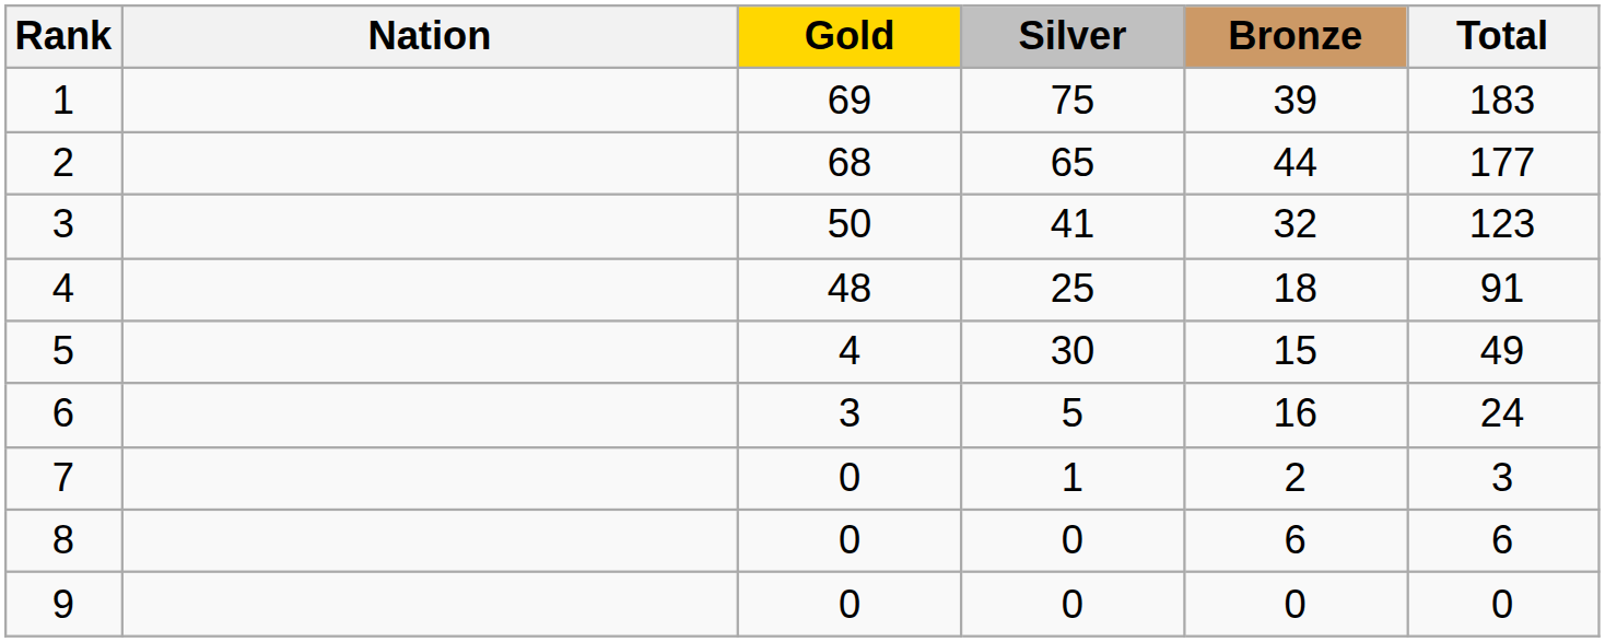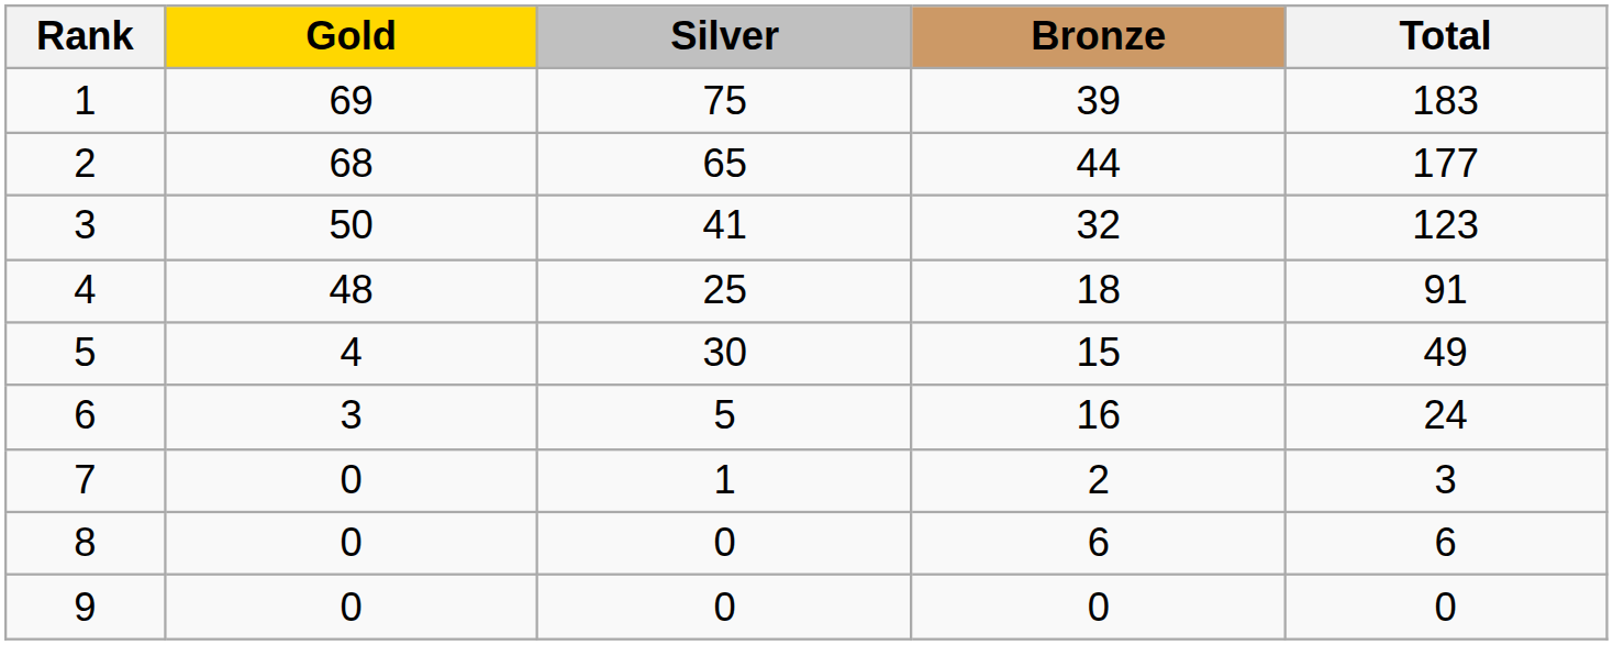- column: Nation
